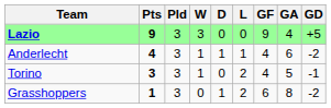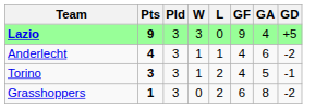- column: D | 0 | 1 | 0 | 1
